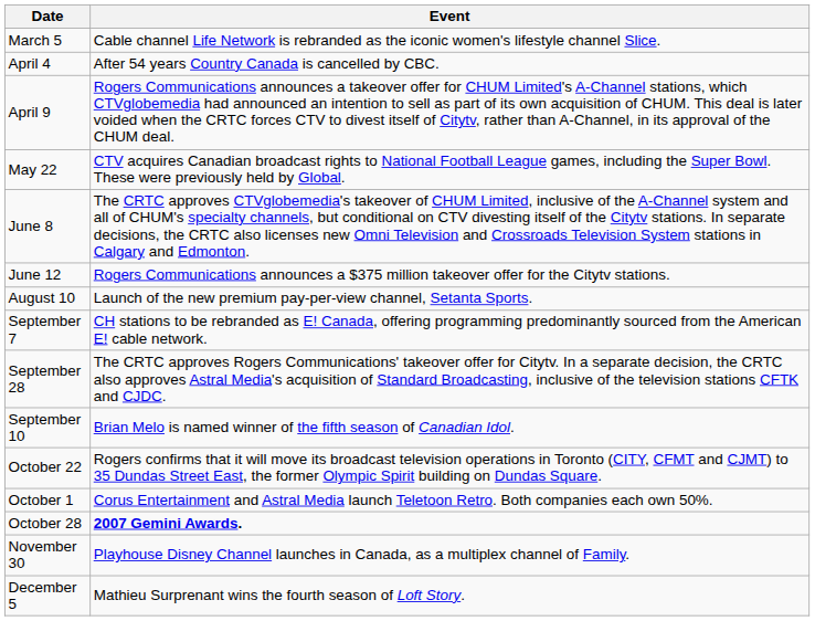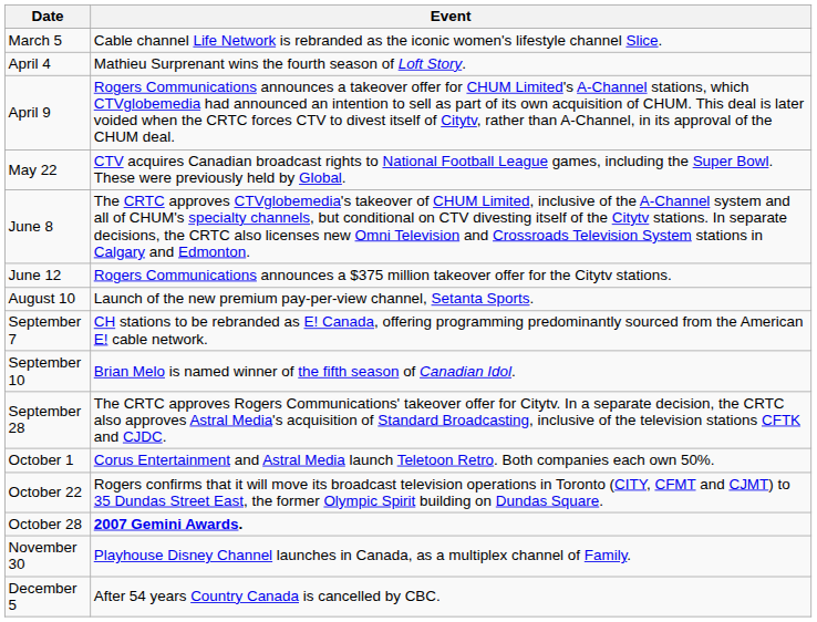April 4 | Event: After 54 years Country Canada is cancelled by CBC. -> Mathieu Surprenant wins the fourth season of Loft Story.
rows swapped: September 10 <-> September 28
rows swapped: October 1 <-> October 22
December 5 | Event: Mathieu Surprenant wins the fourth season of Loft Story. -> After 54 years Country Canada is cancelled by CBC.
